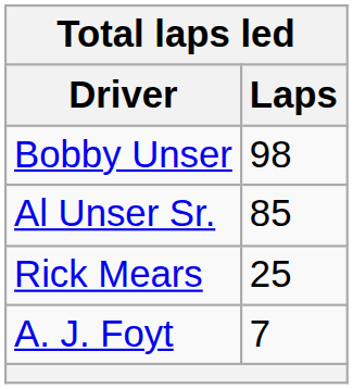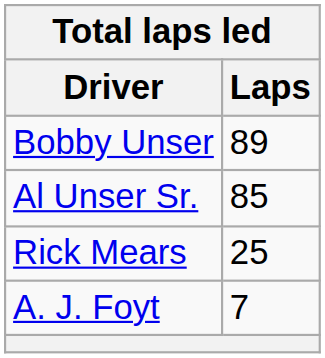Bobby Unser | Laps: 98 -> 89
